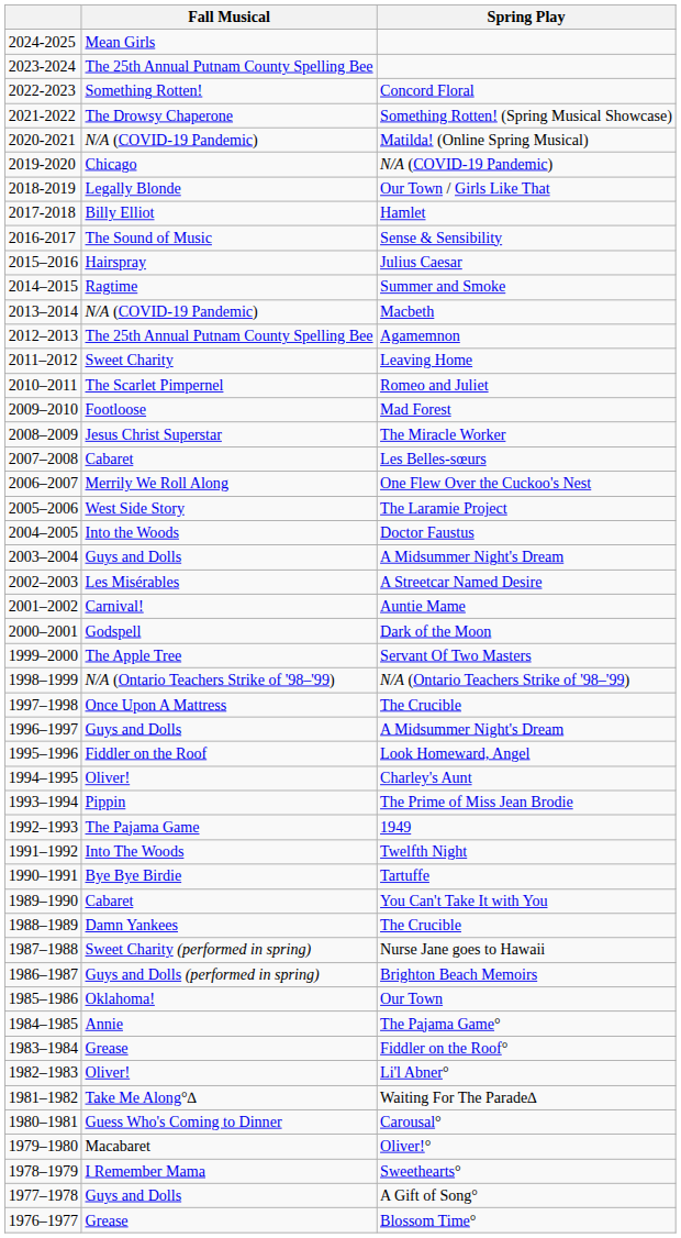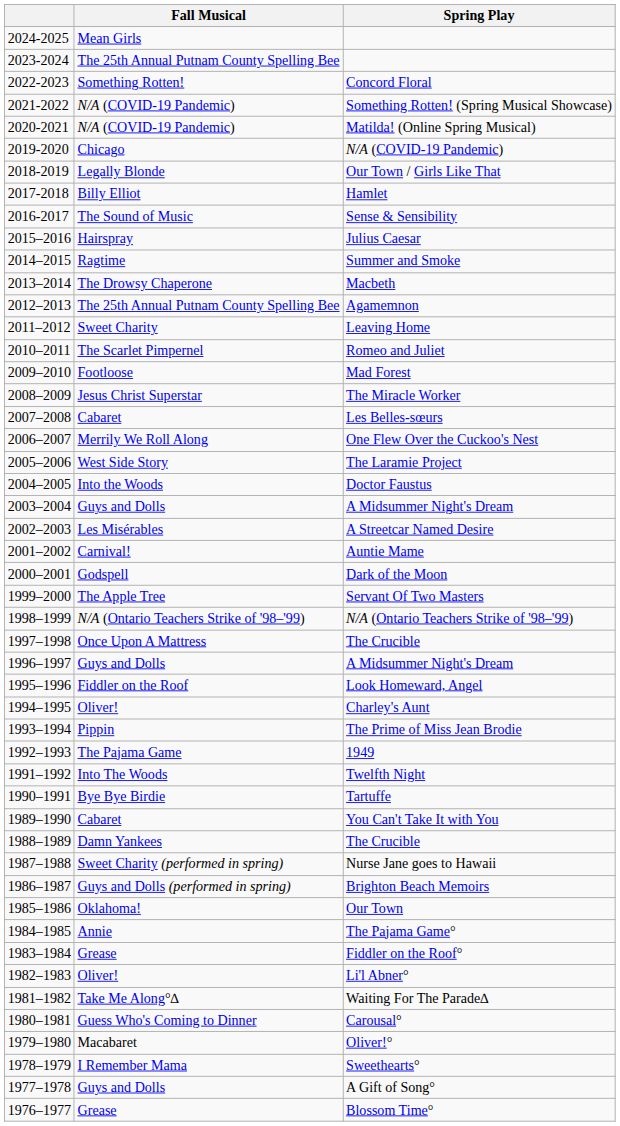Something Rotten! (Spring Musical Showcase) | Fall Musical: The Drowsy Chaperone -> N/A (COVID-19 Pandemic)
Macbeth | Fall Musical: N/A (COVID-19 Pandemic) -> The Drowsy Chaperone
